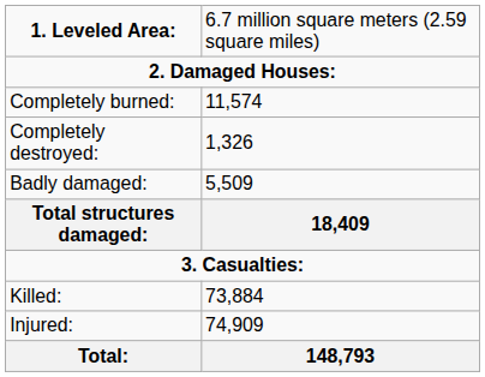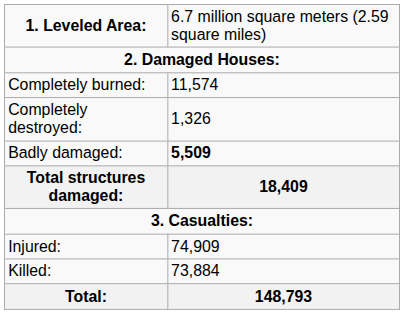Badly damaged: | column 2: normal -> bold
rows swapped: Killed: <-> Injured:
